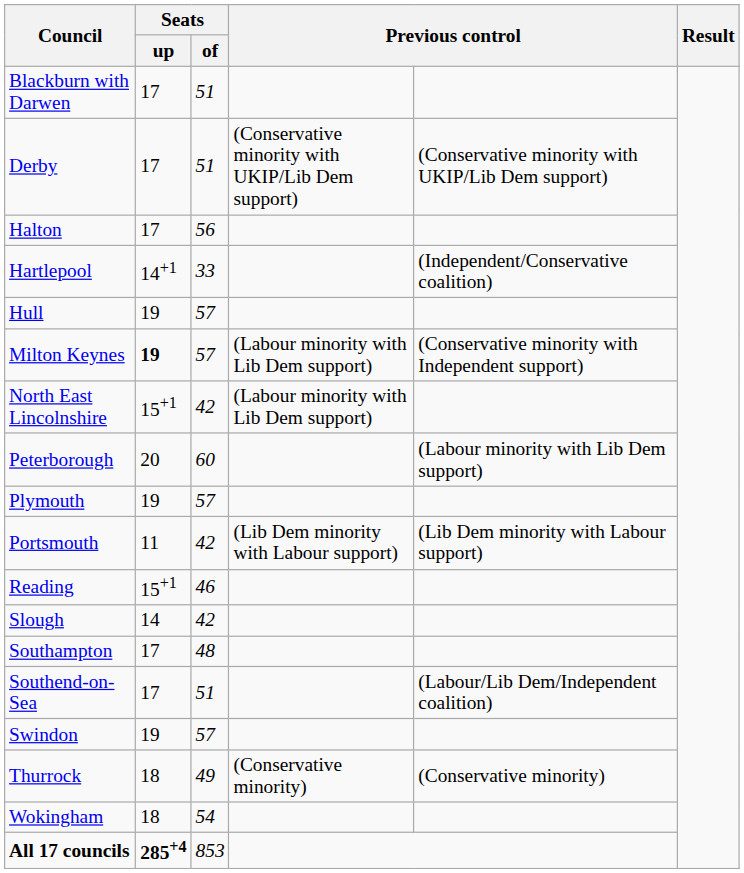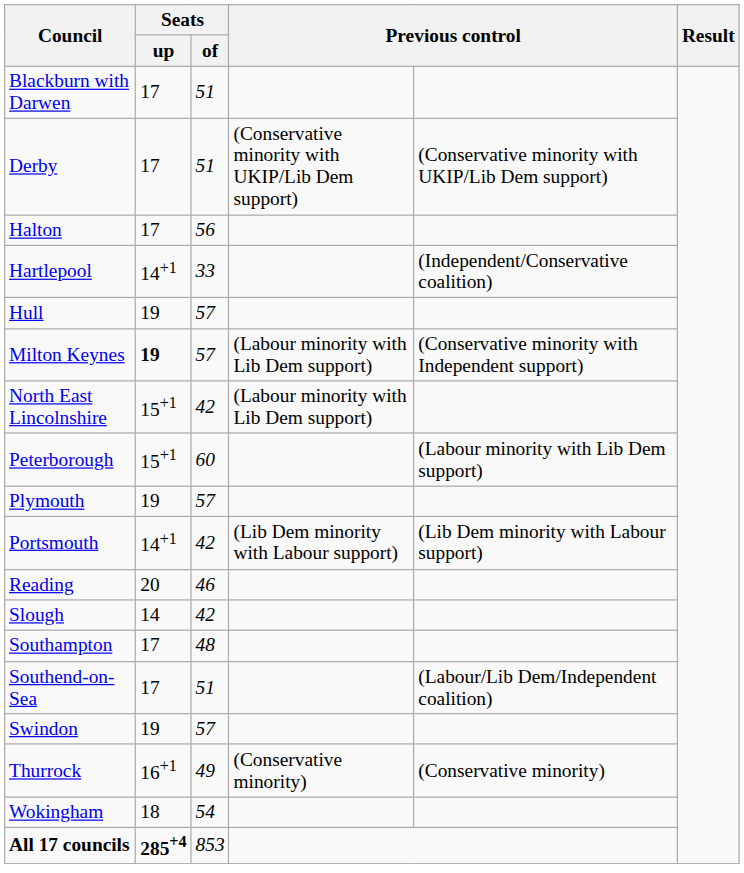Peterborough | Seats / up: 20 -> 15+1
Portsmouth | Seats / up: 11 -> 14+1
Reading | Seats / up: 15+1 -> 20
Thurrock | Seats / up: 18 -> 16+1
